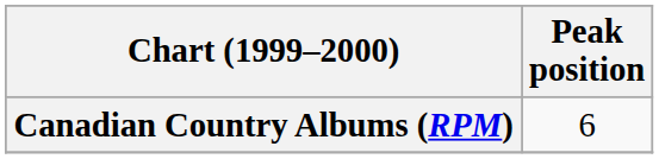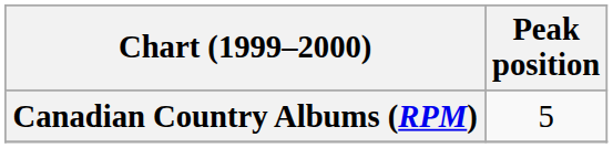Canadian Country Albums (RPM) | Peak position: 6 -> 5
